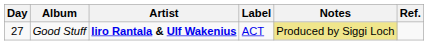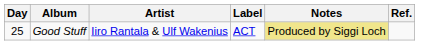Good Stuff | Day: 27 -> 25
Good Stuff | Artist: bold -> normal
